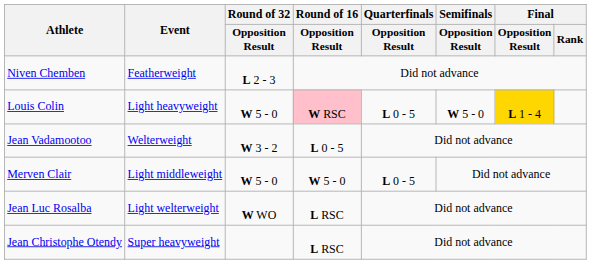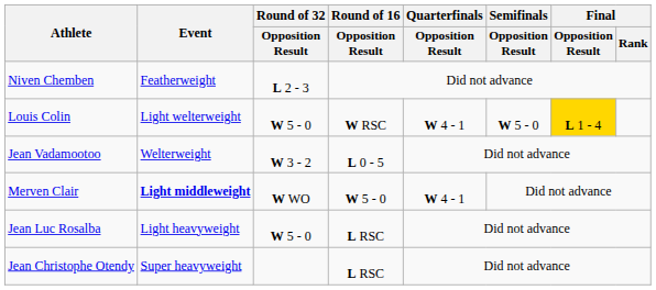Louis Colin | Event: Light heavyweight -> Light welterweight
Louis Colin | Round of 16 / Opposition Result: pink background -> no background
Louis Colin | Quarterfinals / Opposition Result: L 0 - 5 -> W 4 - 1
Merven Clair | Event: normal -> bold
Merven Clair | Round of 32 / Opposition Result: W 5 - 0 -> W WO
Merven Clair | Quarterfinals / Opposition Result: L 0 - 5 -> W 4 - 1
Jean Luc Rosalba | Event: Light welterweight -> Light heavyweight
Jean Luc Rosalba | Round of 32 / Opposition Result: W WO -> W 5 - 0
